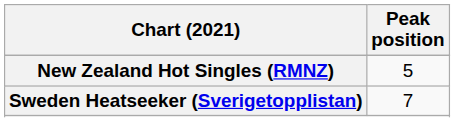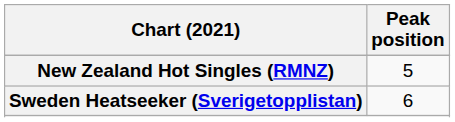Sweden Heatseeker (Sverigetopplistan) | Peak position: 7 -> 6
